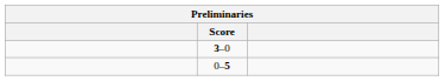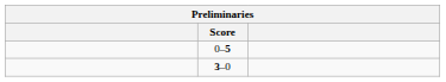rows swapped: 3–0 <-> 0–5
